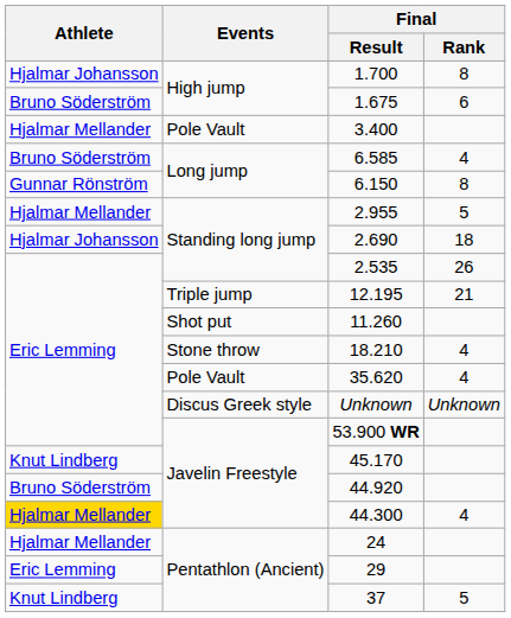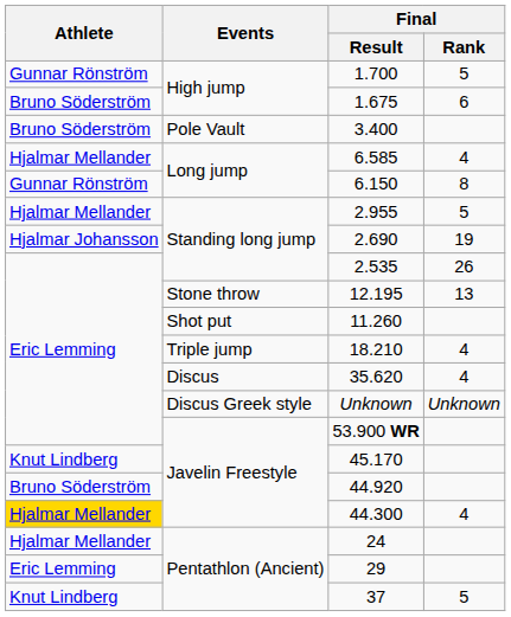1.700 | Athlete: Hjalmar Johansson -> Gunnar Rönström
1.700 | Final / Rank: 8 -> 5
3.400 | Athlete: Hjalmar Mellander -> Bruno Söderström
6.585 | Athlete: Bruno Söderström -> Hjalmar Mellander
2.690 | Final / Rank: 18 -> 19
12.195 | Events: Triple jump -> Stone throw
12.195 | Final / Rank: 21 -> 13
18.210 | Events: Stone throw -> Triple jump
35.620 | Events: Pole Vault -> Discus
